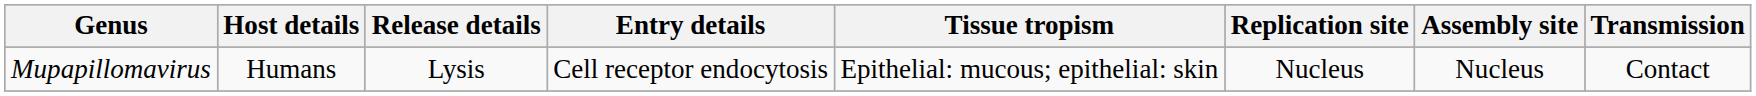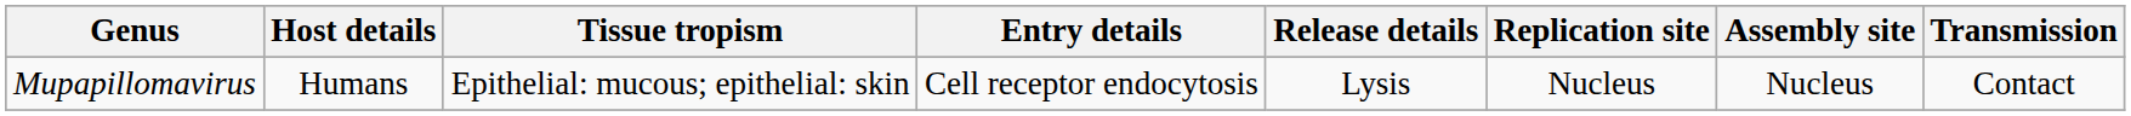columns swapped: Tissue tropism <-> Release details
